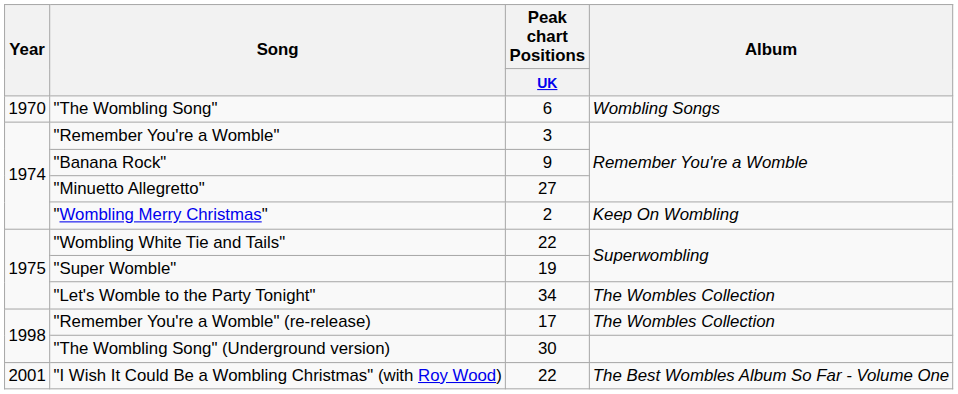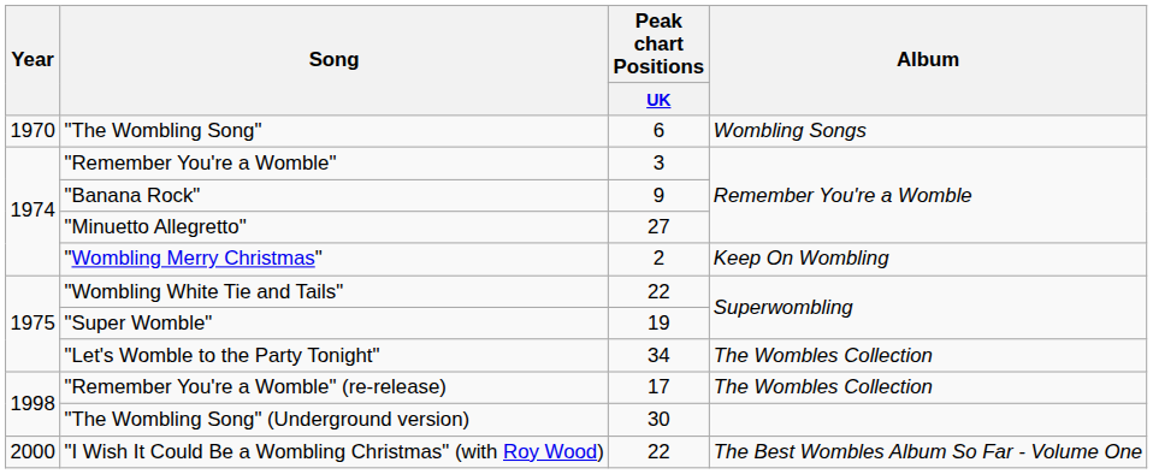"I Wish It Could Be a Wombling Christmas" (with Roy Wood) | Year: 2001 -> 2000
